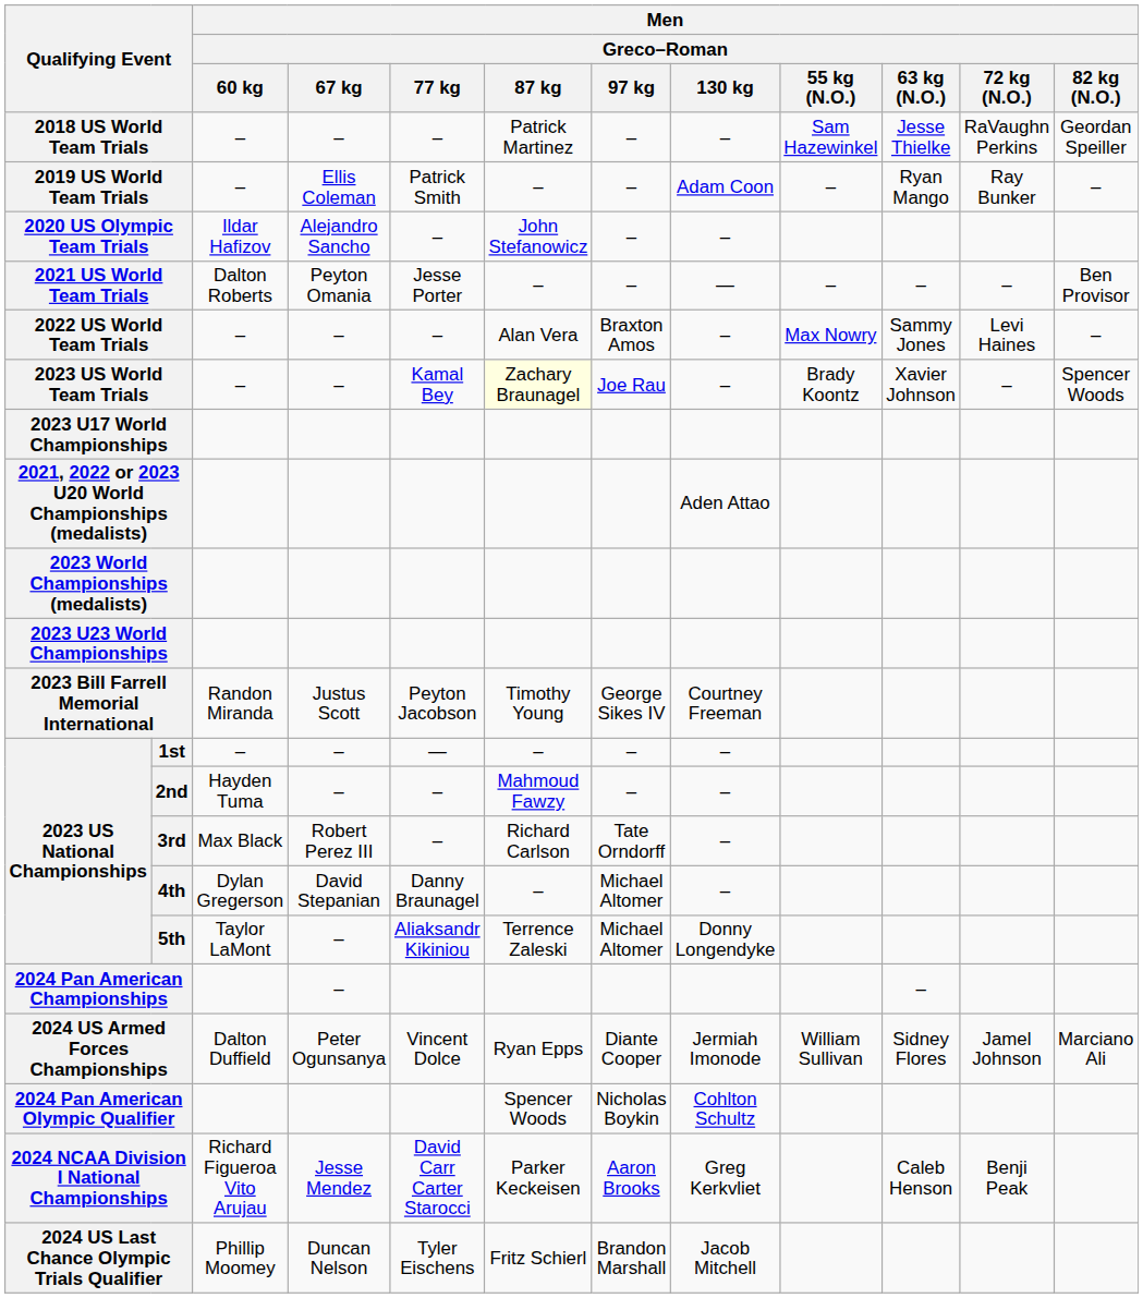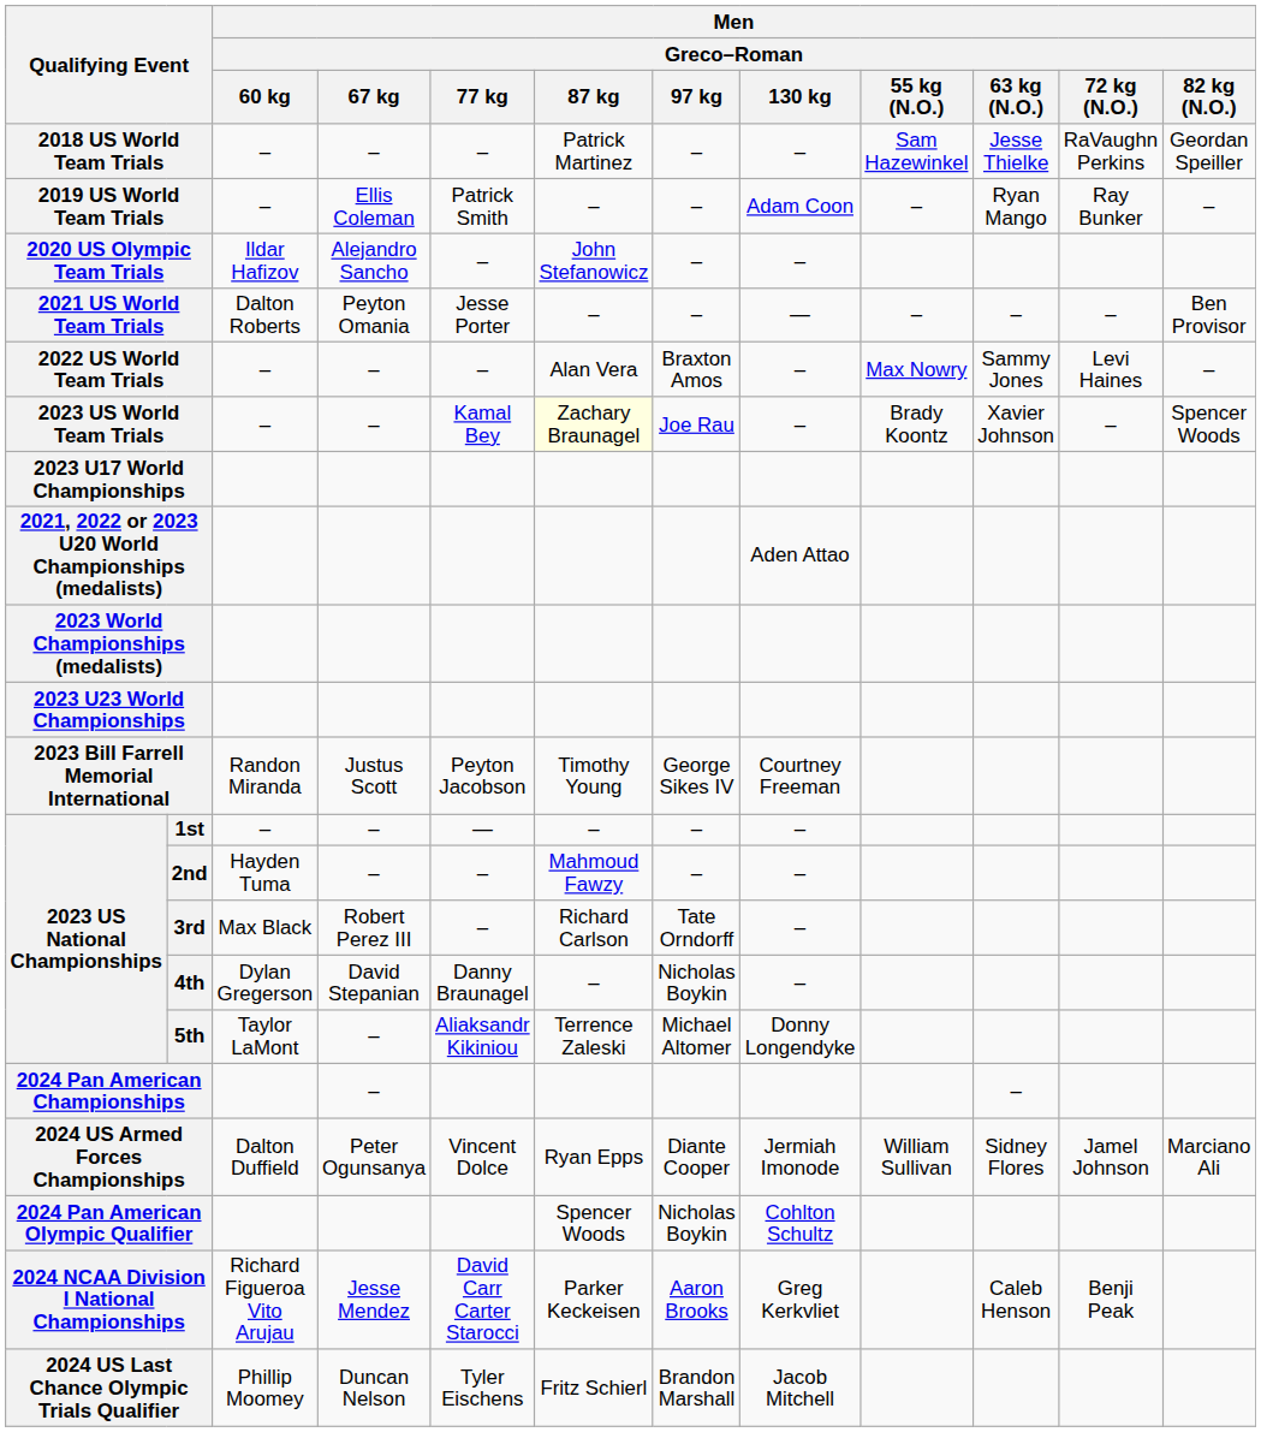4th | Men / Greco–Roman / 97 kg: Michael Altomer -> Nicholas Boykin
